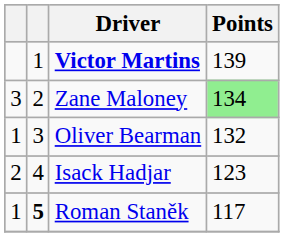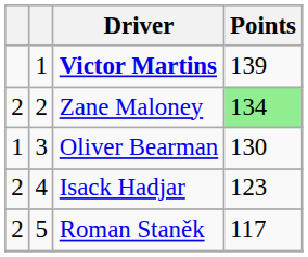Zane Maloney | column 1: 3 -> 2
Oliver Bearman | Points: 132 -> 130
Roman Staněk | column 1: 1 -> 2
Roman Staněk | column 2: bold -> normal
